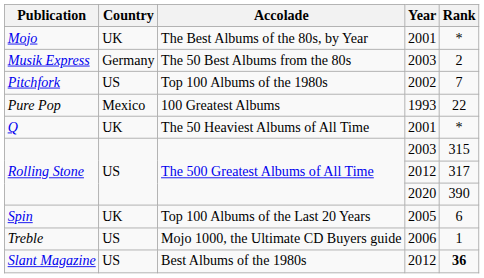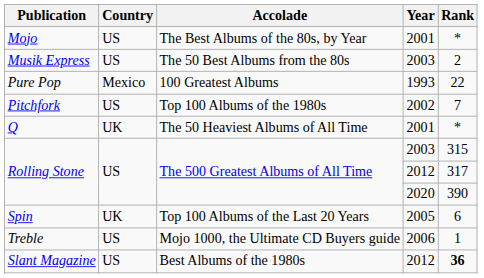Mojo | Country: UK -> US
Musik Express | Country: Germany -> US
rows swapped: Pitchfork <-> Pure Pop
